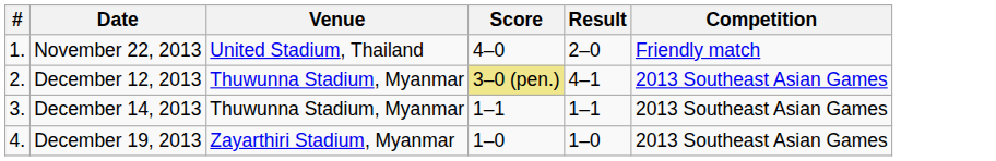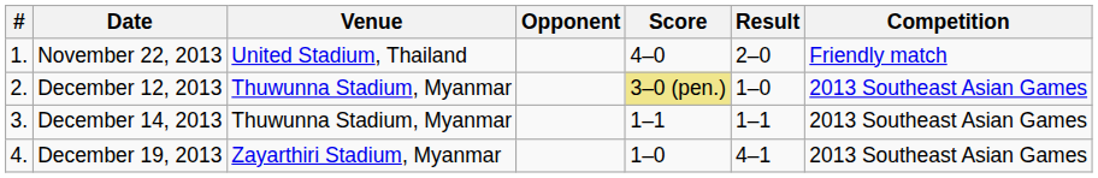+ column: Opponent
December 12, 2013 | Result: 4–1 -> 1–0
December 19, 2013 | Result: 1–0 -> 4–1
